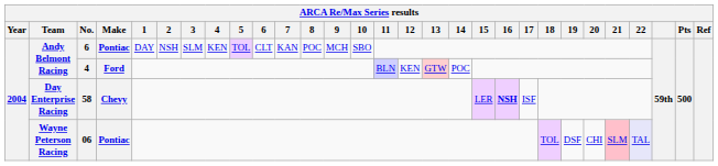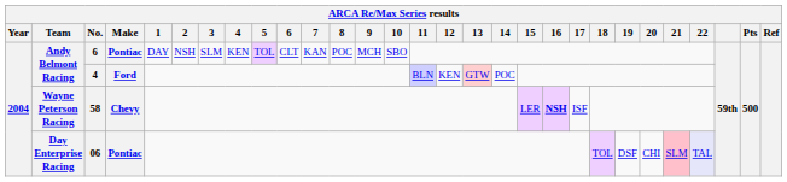58 | Team: Day Enterprise Racing -> Wayne Peterson Racing
06 | Team: Wayne Peterson Racing -> Day Enterprise Racing
